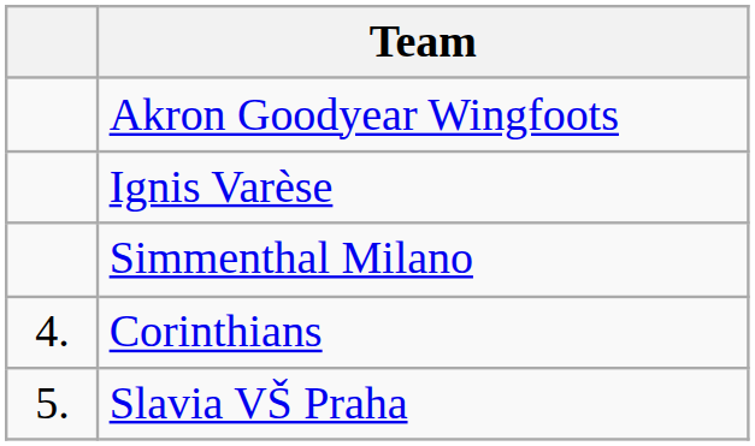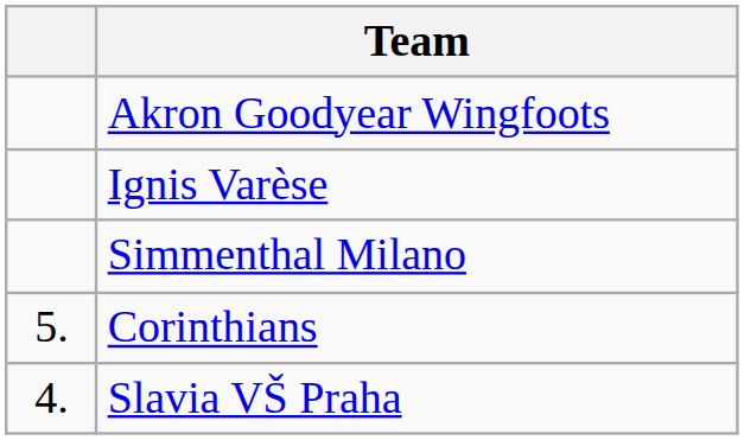Corinthians | column 1: 4. -> 5.
Slavia VŠ Praha | column 1: 5. -> 4.
